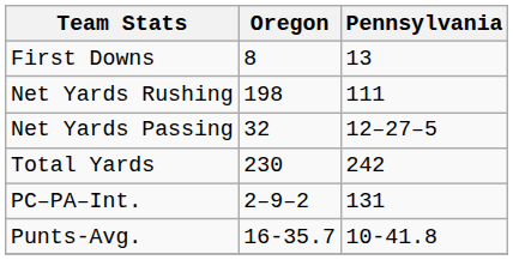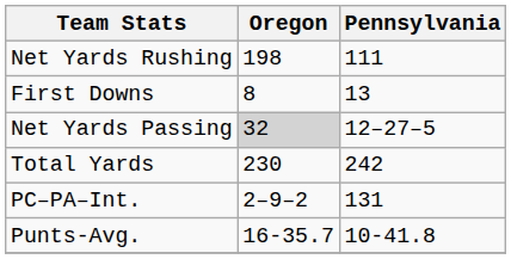rows swapped: First Downs <-> Net Yards Rushing
Net Yards Passing | Oregon: no background -> lightgrey background
